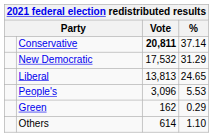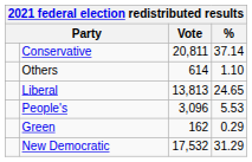Conservative | Vote: bold -> normal
rows swapped: New Democratic <-> Others
